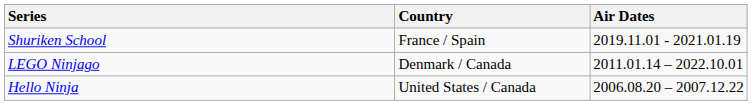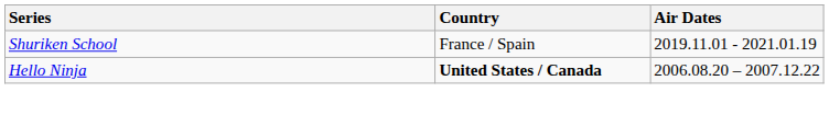- row: LEGO Ninjago | Denmark / Canada | 2011.01.14 – 2022.10.01
Hello Ninja | Country: normal -> bold
